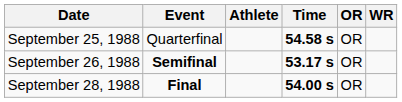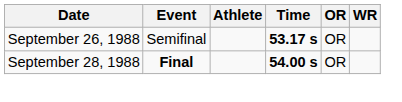- row: September 25, 1988 | Quarterfinal | 54.58 s | OR
September 26, 1988 | Event: bold -> normal
